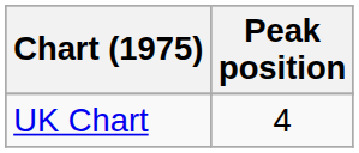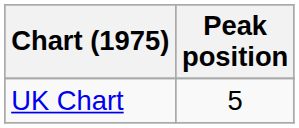UK Chart | Peak position: 4 -> 5
